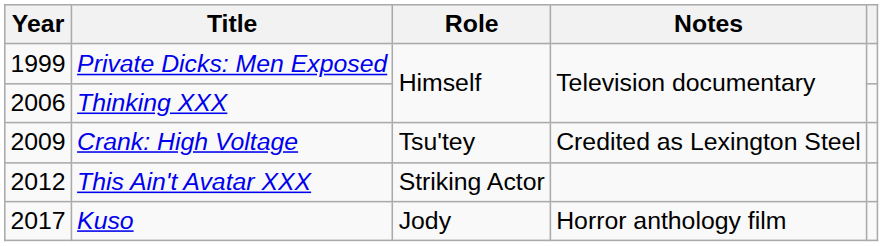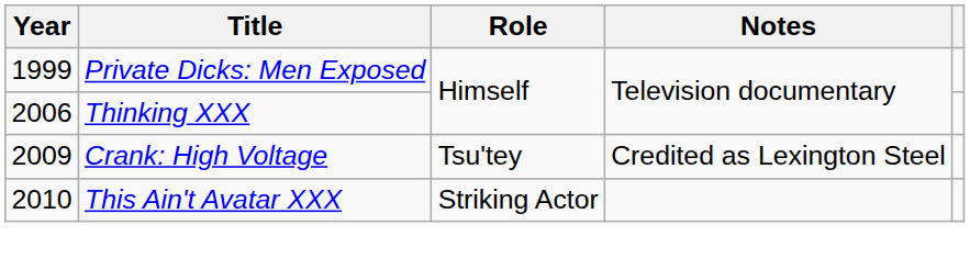This Ain't Avatar XXX | Year: 2012 -> 2010
- row: 2017 | Kuso | Jody | Horror anthology film
